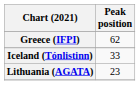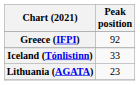Greece (IFPI) | Peak position: 62 -> 92
